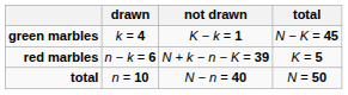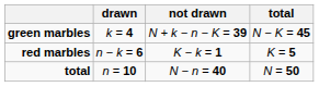green marbles | not drawn: K − k = 1 -> N + k − n − K = 39
red marbles | not drawn: N + k − n − K = 39 -> K − k = 1
